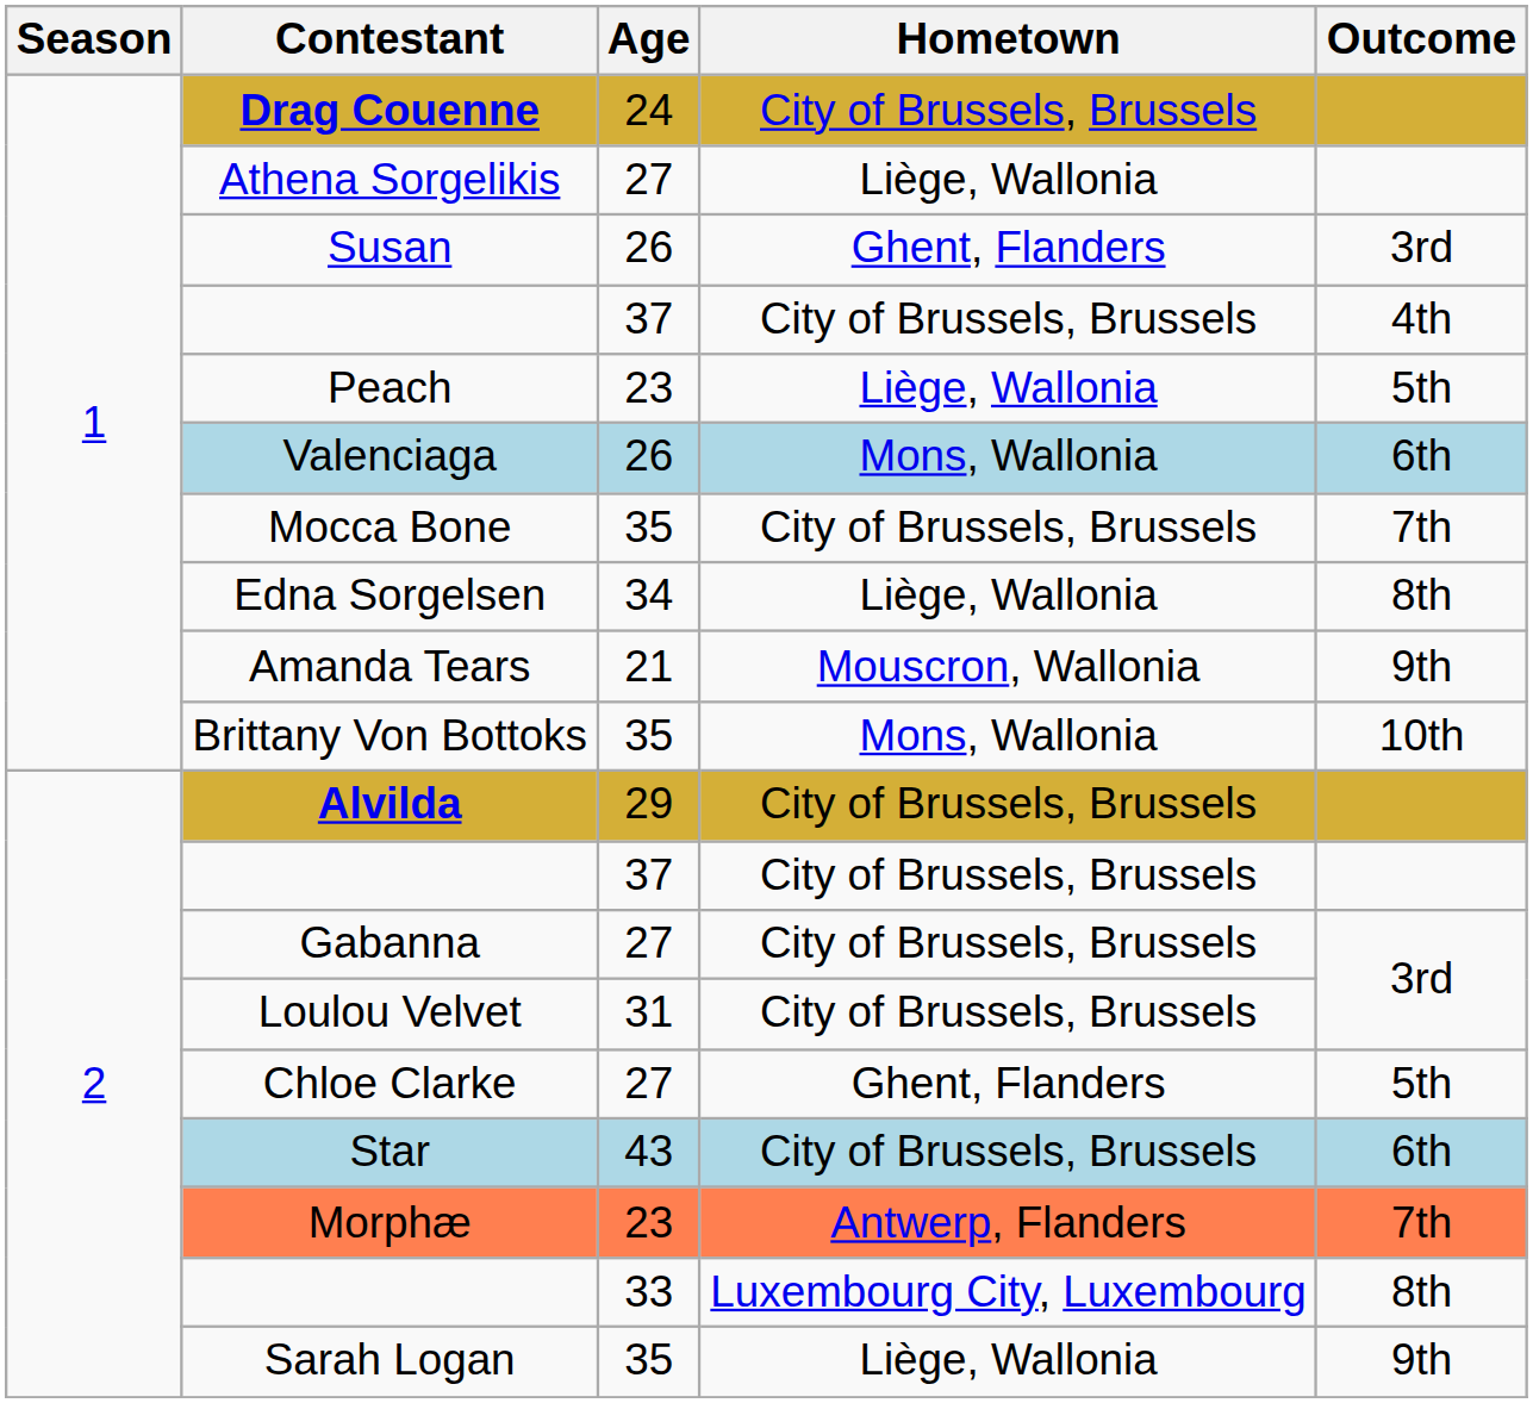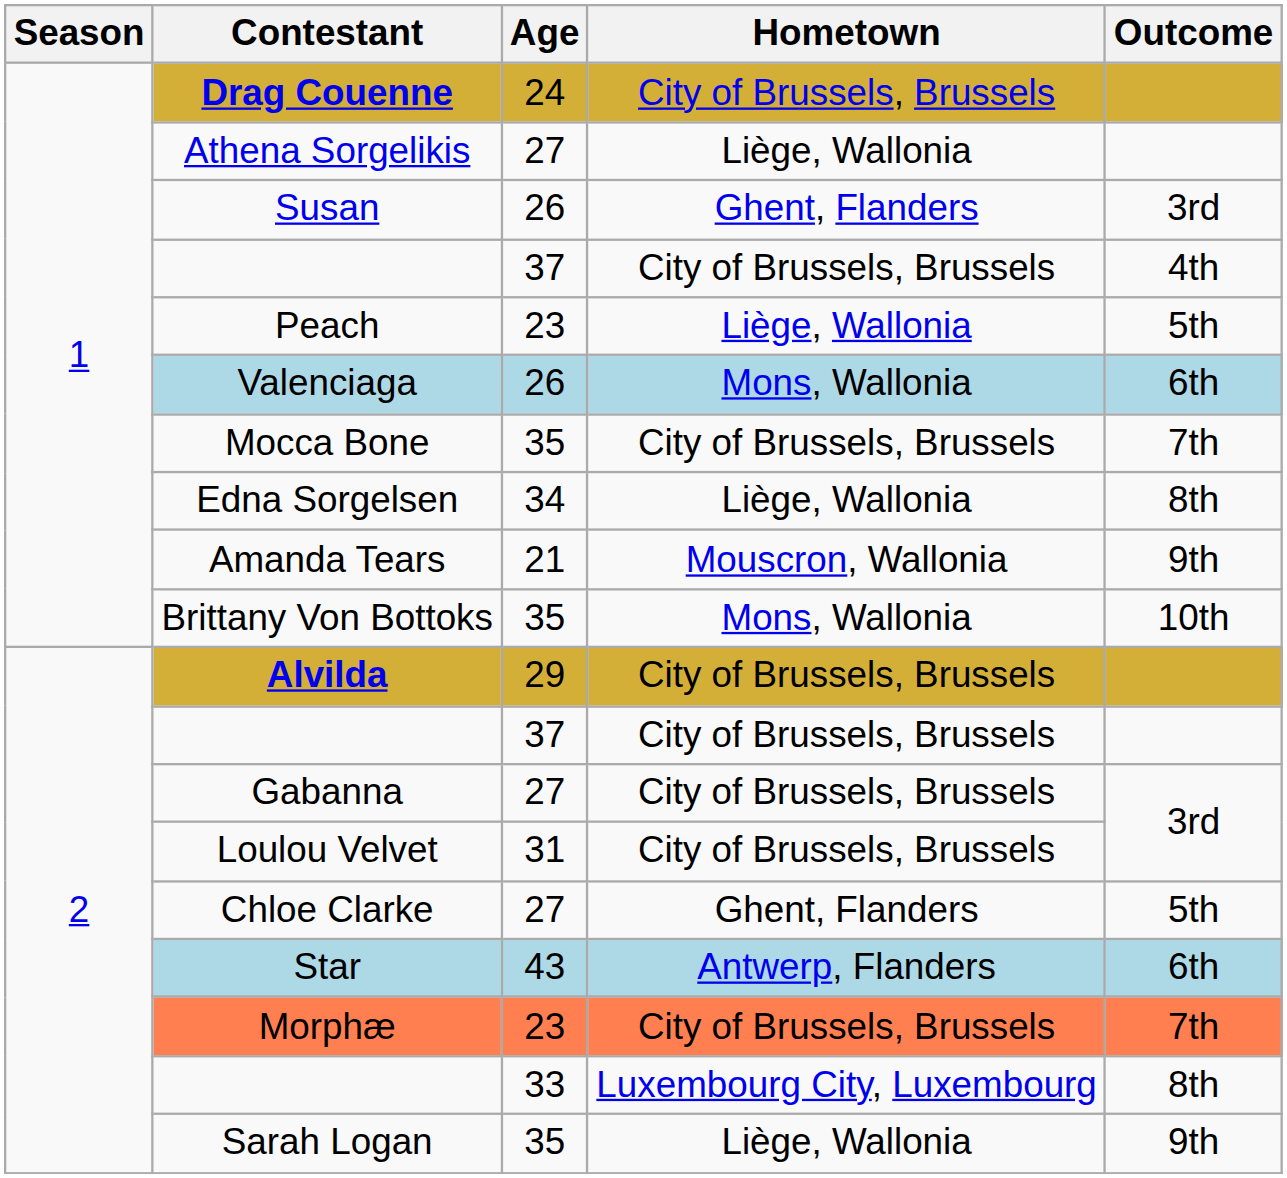Star | Hometown: City of Brussels, Brussels -> Antwerp, Flanders
Morphæ | Hometown: Antwerp, Flanders -> City of Brussels, Brussels
